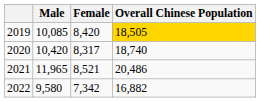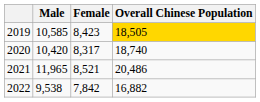2019 | Male: 10,085 -> 10,585
2019 | Female: 8,420 -> 8,423
2022 | Male: 9,580 -> 9,538
2022 | Female: 7,342 -> 7,842
